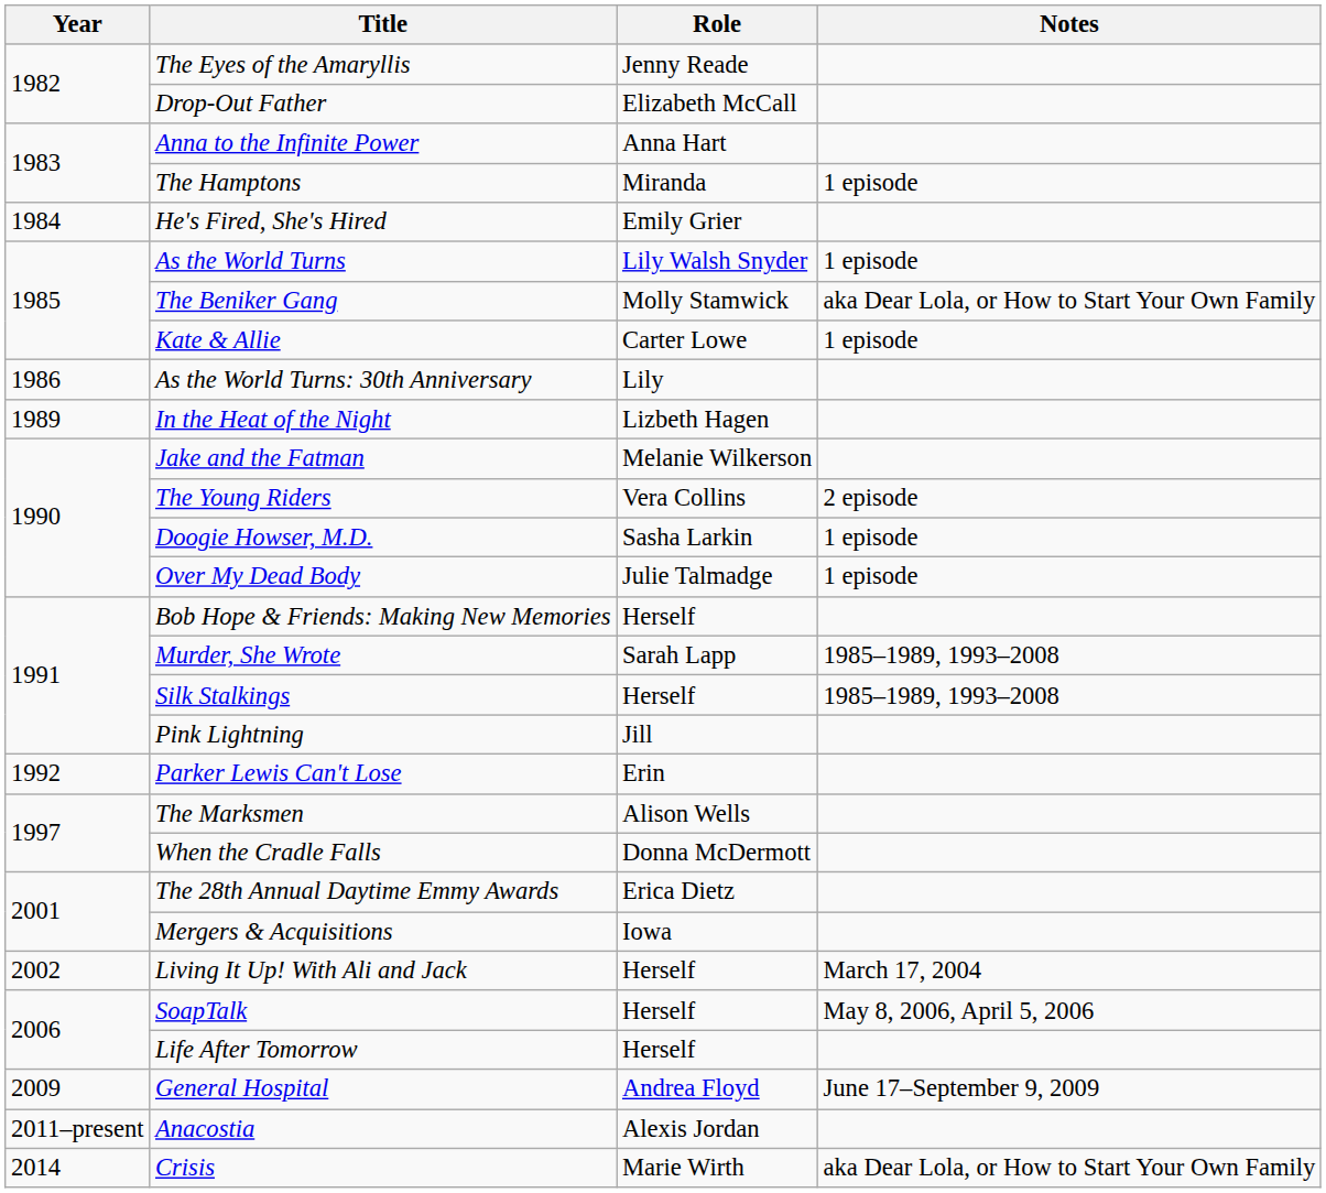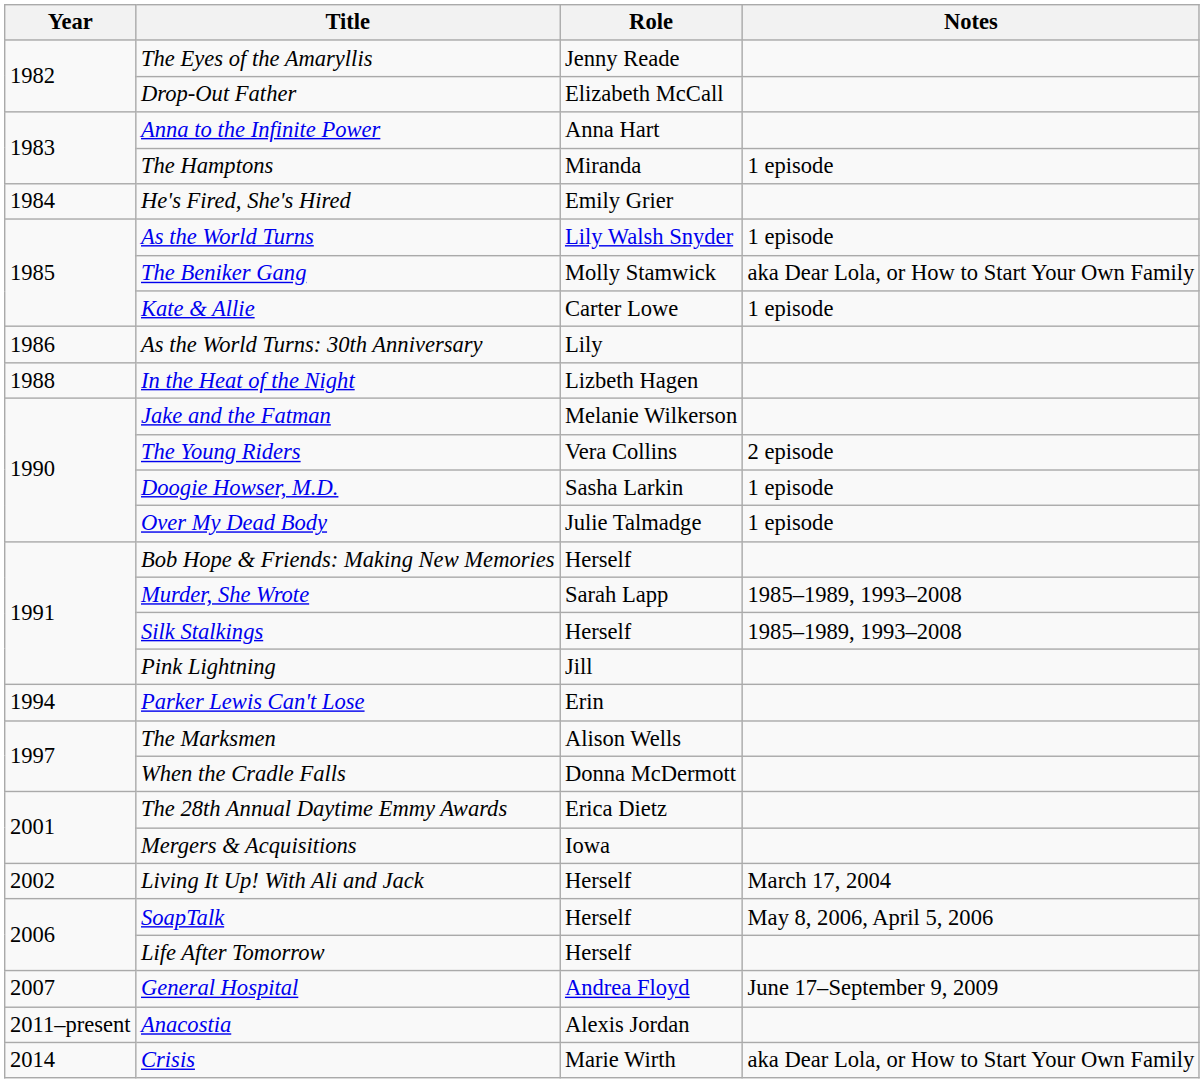In the Heat of the Night | Year: 1989 -> 1988
Parker Lewis Can't Lose | Year: 1992 -> 1994
General Hospital | Year: 2009 -> 2007
